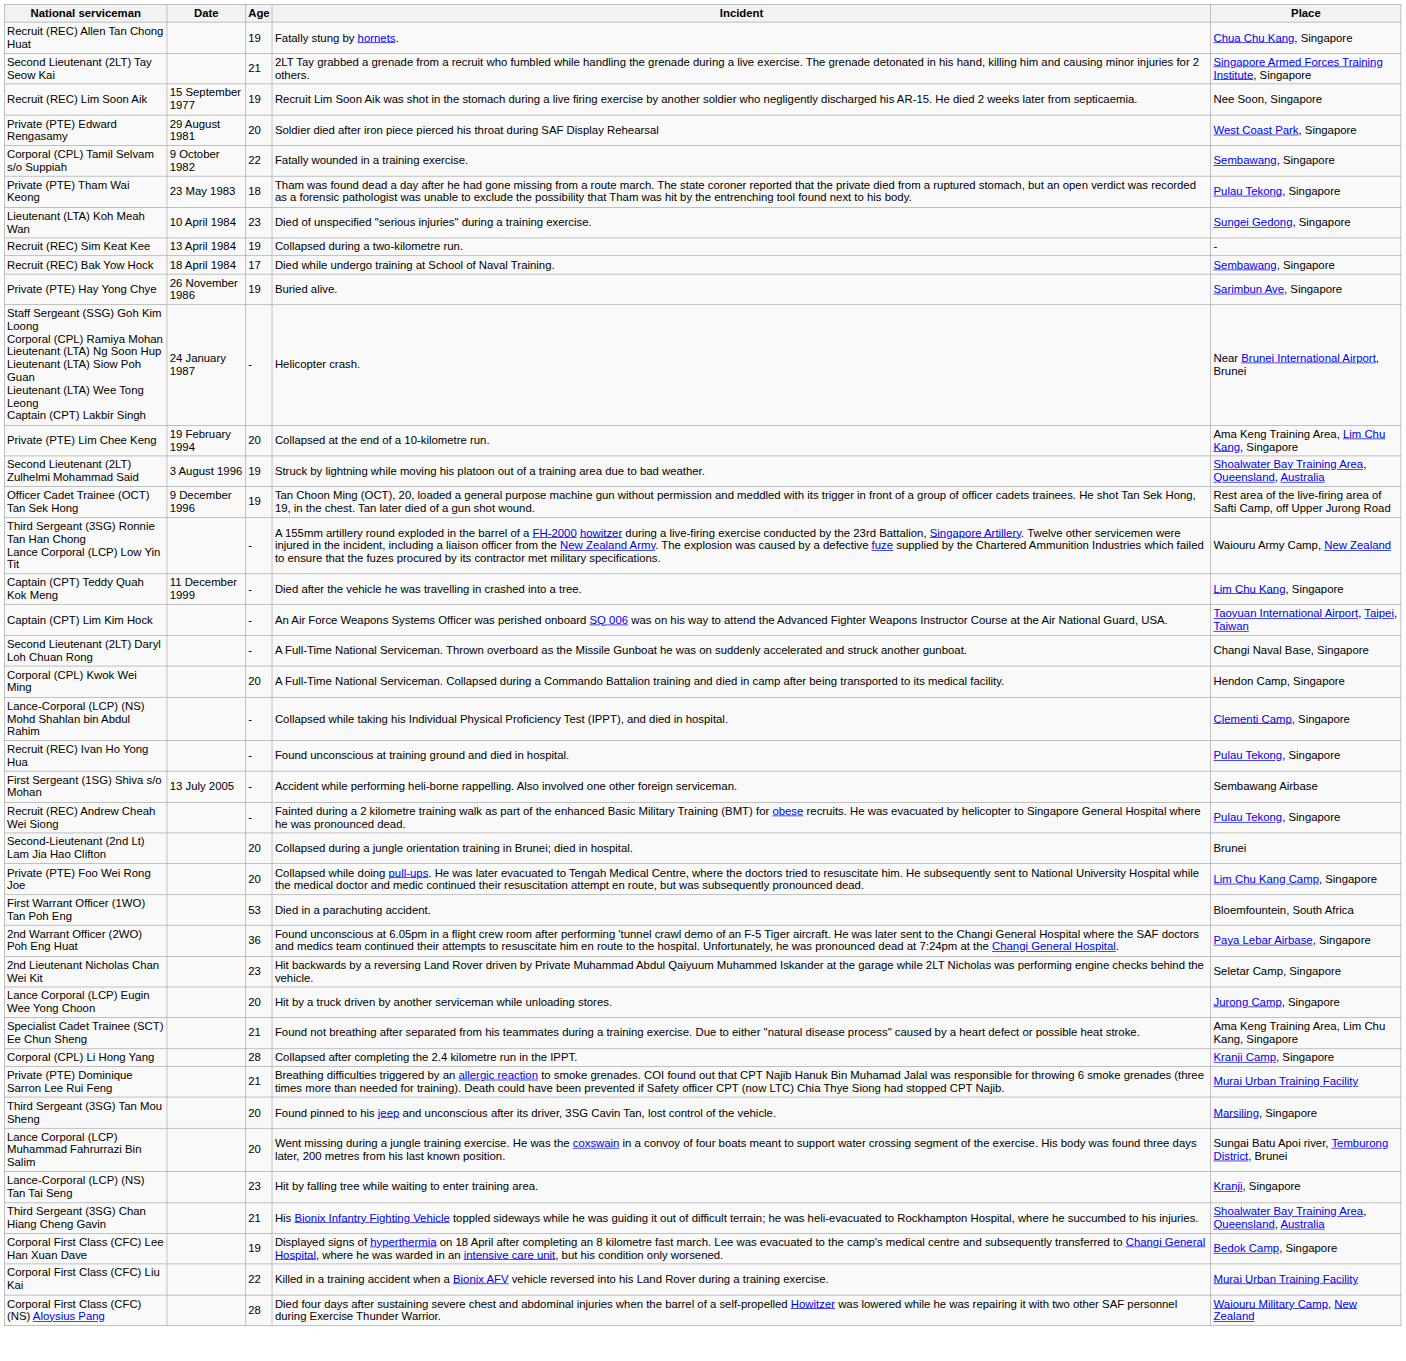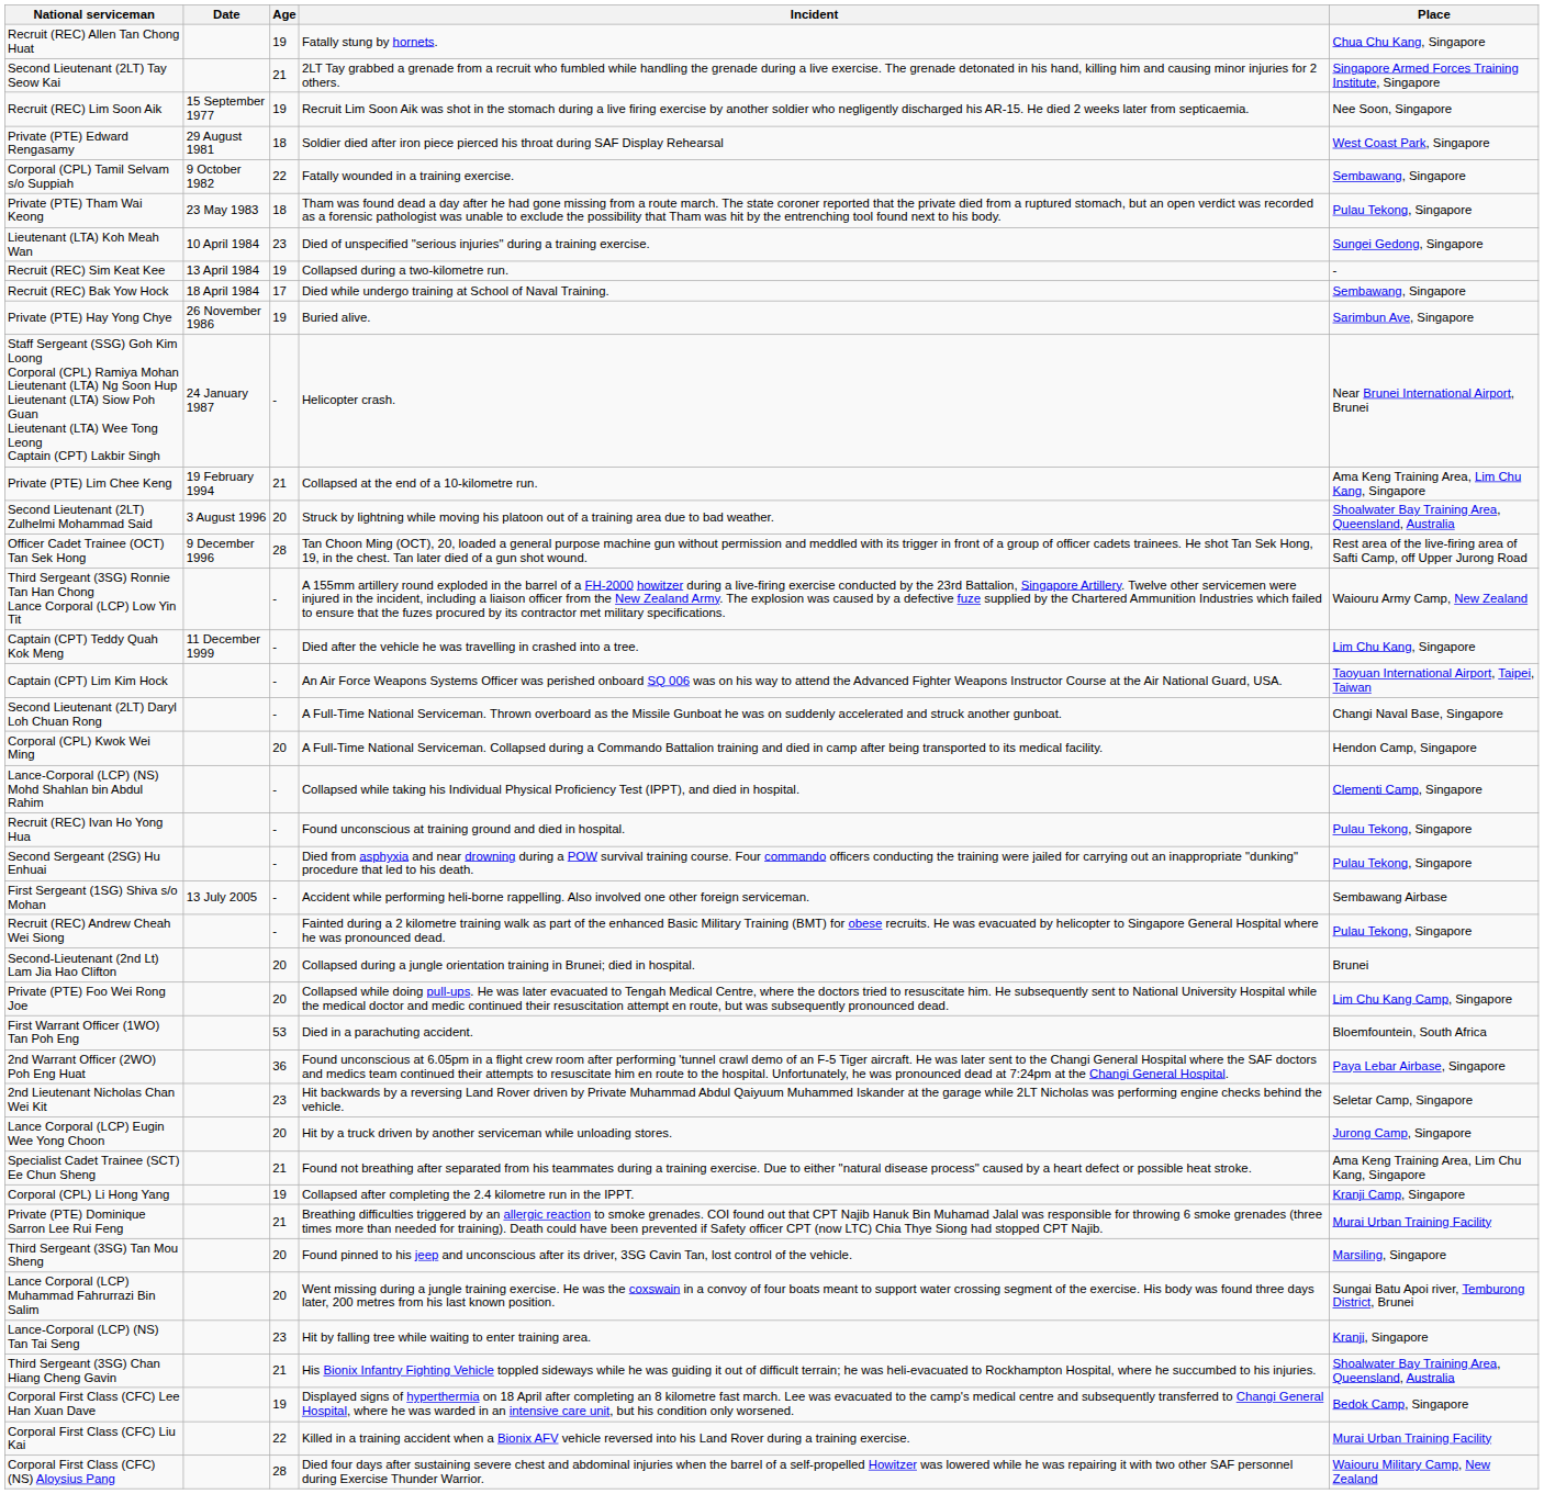Private (PTE) Edward Rengasamy | Age: 20 -> 18
Private (PTE) Lim Chee Keng | Age: 20 -> 21
Second Lieutenant (2LT) Zulhelmi Mohammad Said | Age: 19 -> 20
Officer Cadet Trainee (OCT) Tan Sek Hong | Age: 19 -> 28
+ row: Second Sergeant (2SG) Hu Enhuai | - | Died from asphyxia and near drowning during a POW survival training course. Four commando officers conducting the training were jailed for carrying out an inappropriate "dunking" procedure that led to his death. | Pulau Tekong, Singapore
Corporal (CPL) Li Hong Yang | Age: 28 -> 19
